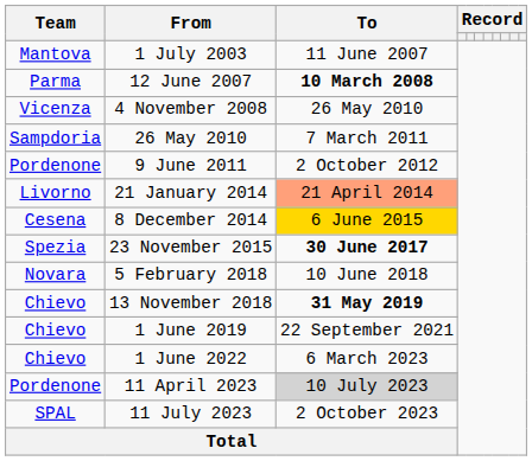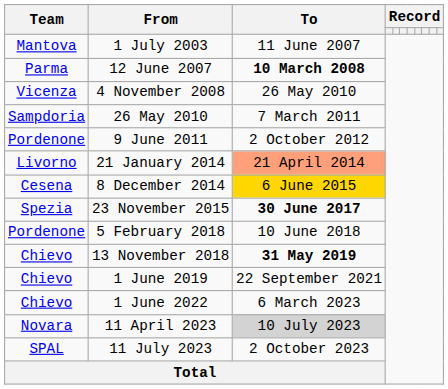5 February 2018 | Team: Novara -> Pordenone
11 April 2023 | Team: Pordenone -> Novara
